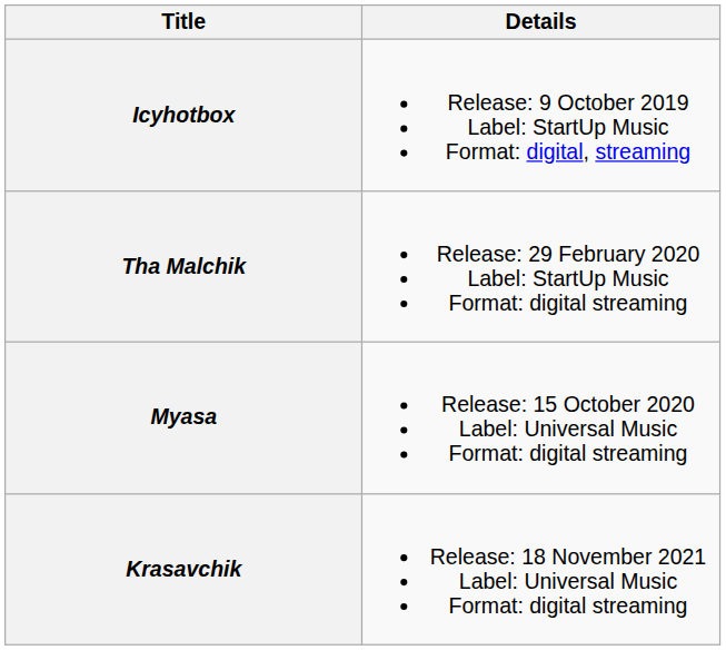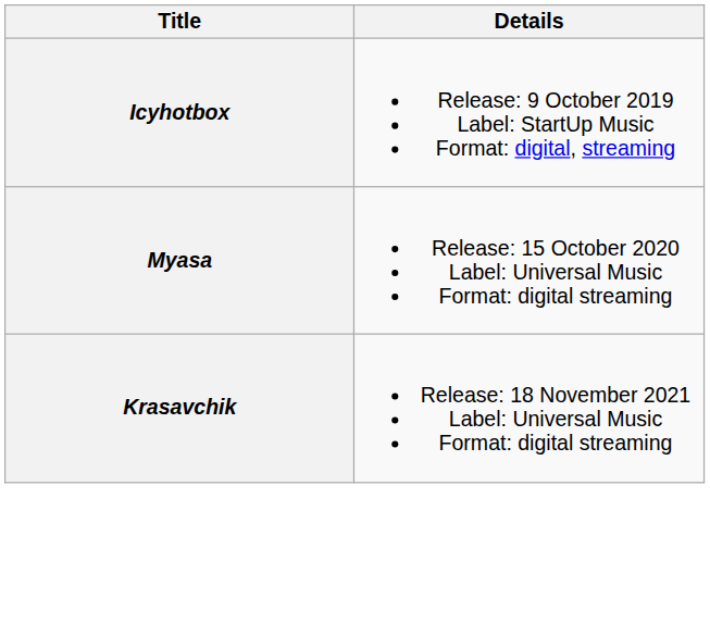- row: Tha Malchik | Release: 29 February 2020 Label: StartUp Music Format: digital streaming
